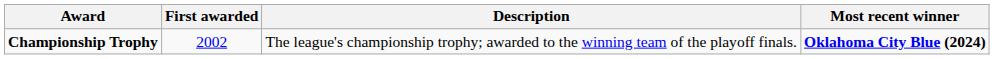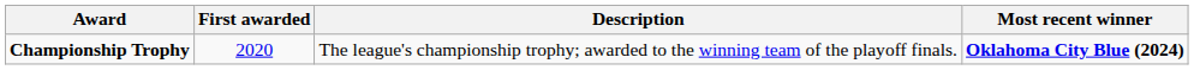Championship Trophy | First awarded: 2002 -> 2020
